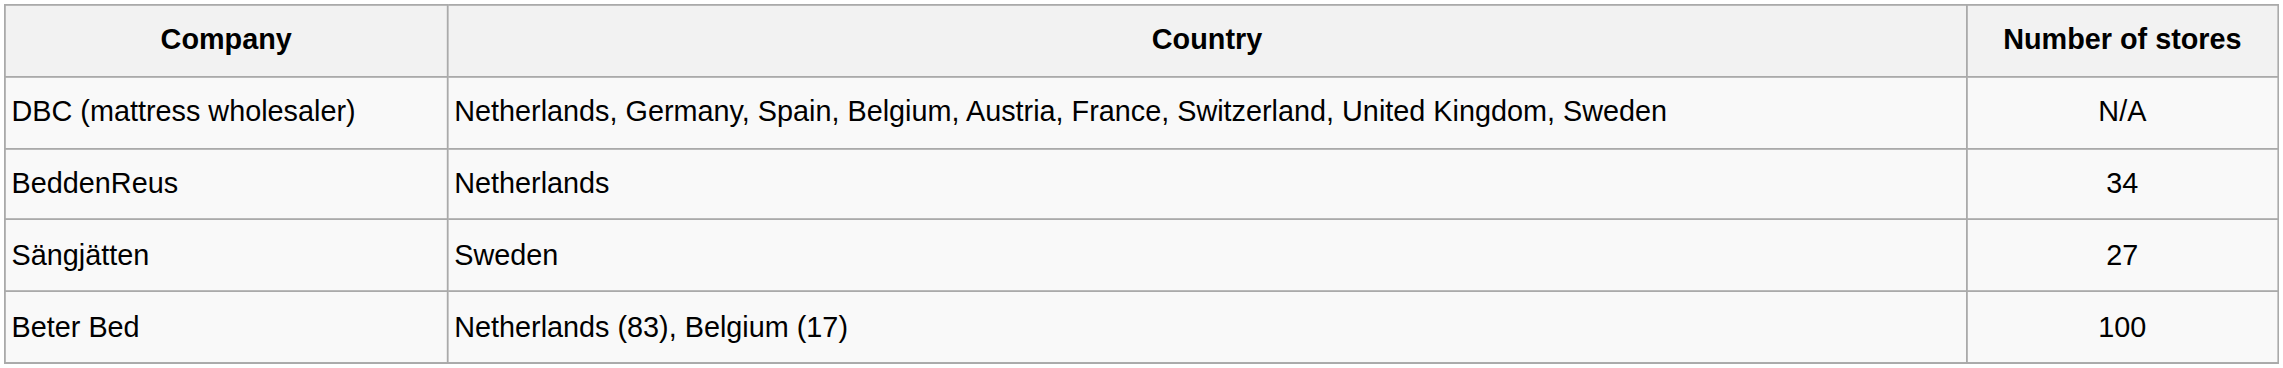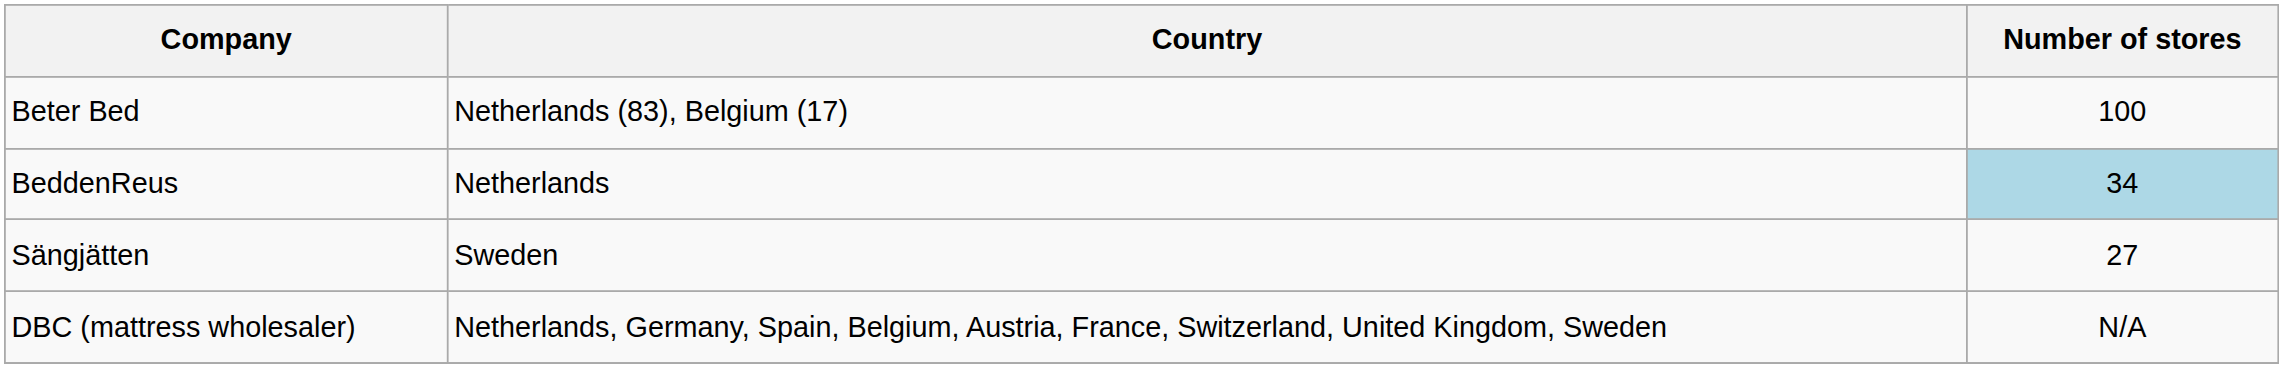rows swapped: Beter Bed <-> DBC (mattress wholesaler)
BeddenReus | Number of stores: no background -> lightblue background
